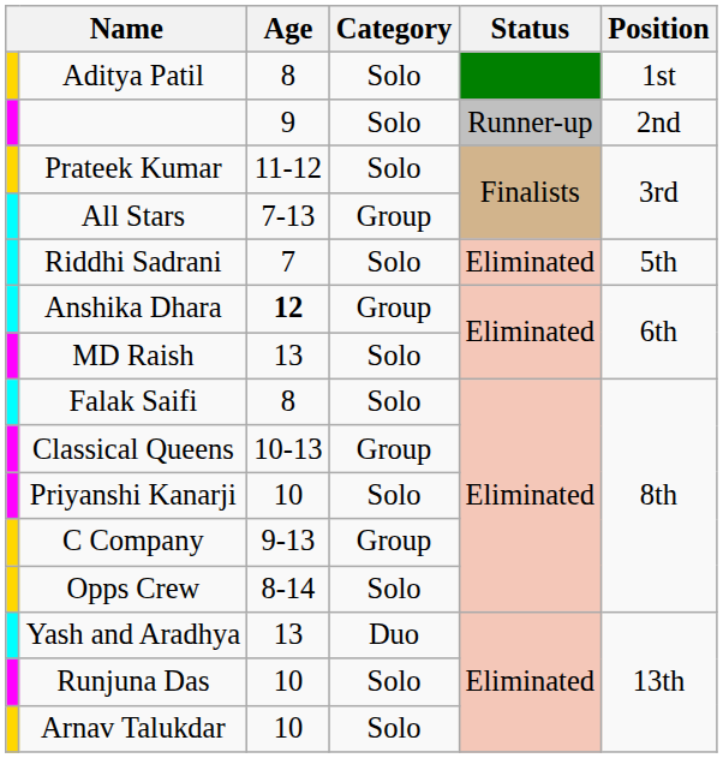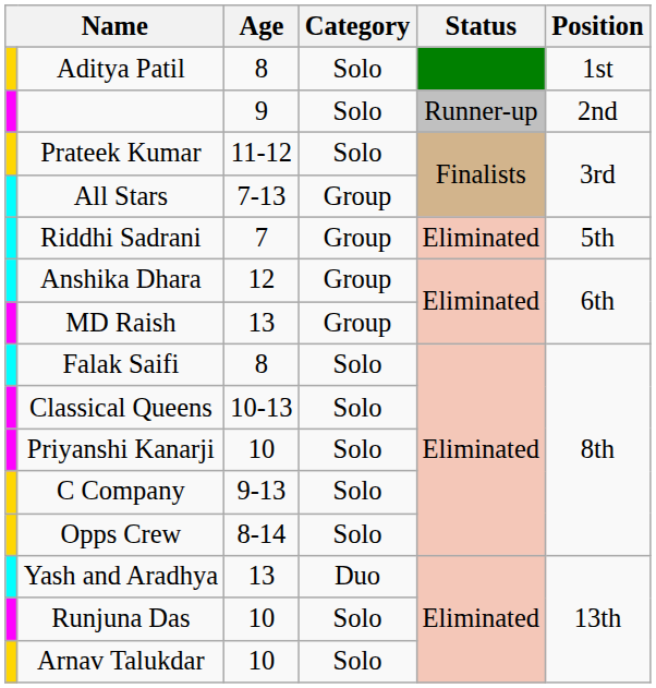Riddhi Sadrani | Category: Solo -> Group
Anshika Dhara | Age: bold -> normal
MD Raish | Category: Solo -> Group
Classical Queens | Category: Group -> Solo
C Company | Category: Group -> Solo
